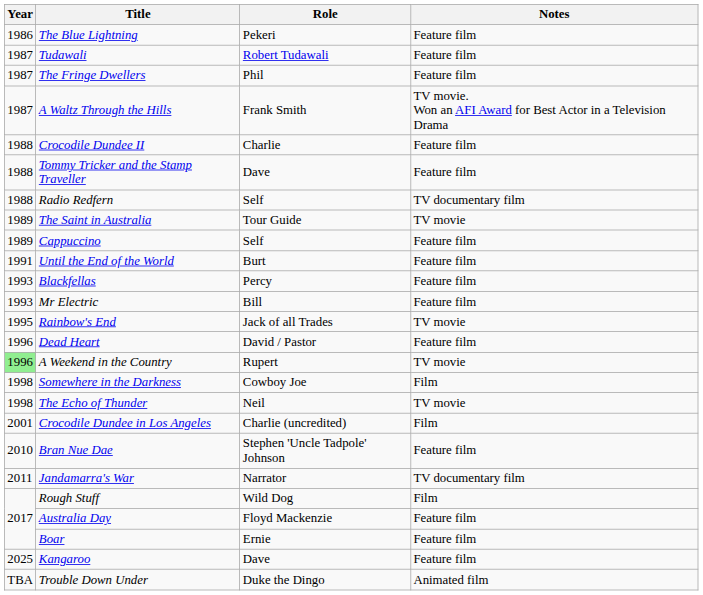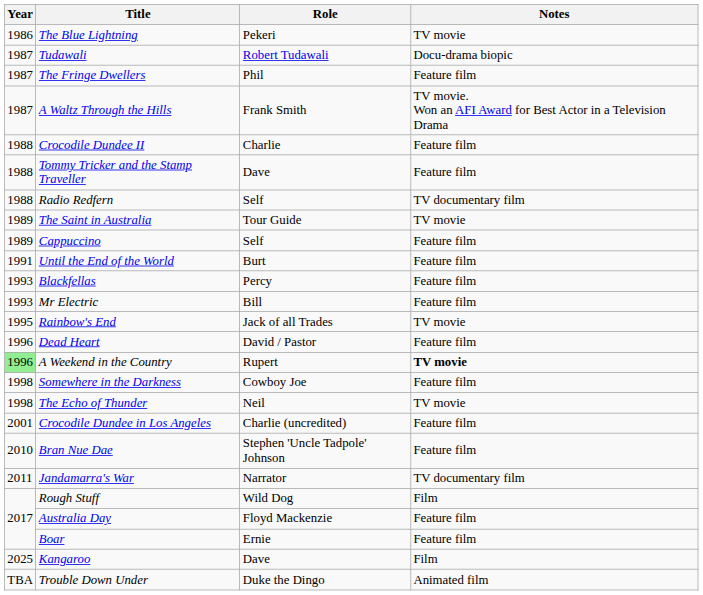The Blue Lightning | Notes: Feature film -> TV movie
Tudawali | Notes: Feature film -> Docu-drama biopic
A Weekend in the Country | Notes: normal -> bold
Somewhere in the Darkness | Notes: Film -> Feature film
Crocodile Dundee in Los Angeles | Notes: Film -> Feature film
Kangaroo | Notes: Feature film -> Film
